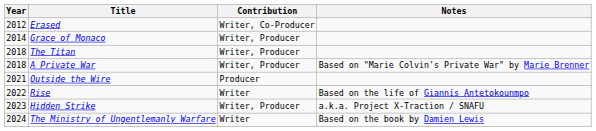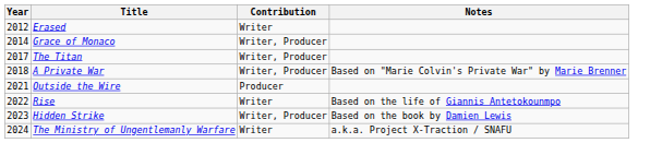Erased | Contribution: Writer, Co-Producer -> Writer
The Titan | Year: 2018 -> 2017
Hidden Strike | Notes: a.k.a. Project X-Traction / SNAFU -> Based on the book by Damien Lewis
The Ministry of Ungentlemanly Warfare | Notes: Based on the book by Damien Lewis -> a.k.a. Project X-Traction / SNAFU
